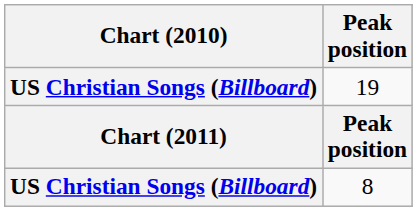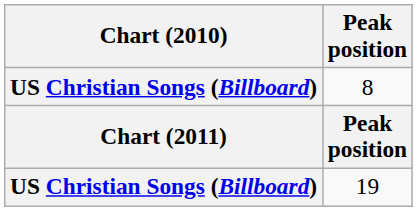rows swapped: 8 <-> 19
